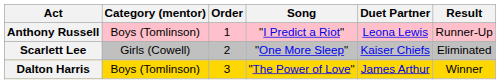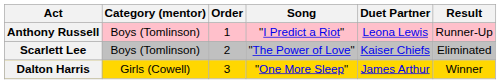Scarlett Lee | Category (mentor): Girls (Cowell) -> Boys (Tomlinson)
Scarlett Lee | Song: "One More Sleep" -> "The Power of Love"
Dalton Harris | Category (mentor): Boys (Tomlinson) -> Girls (Cowell)
Dalton Harris | Song: "The Power of Love" -> "One More Sleep"
